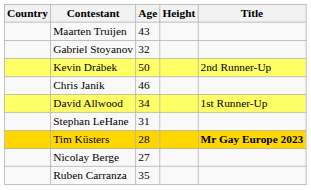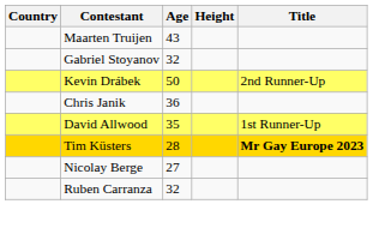Chris Janik | Age: 46 -> 36
David Allwood | Age: 34 -> 35
- row: Stephan LeHane | 31
Ruben Carranza | Age: 35 -> 32
